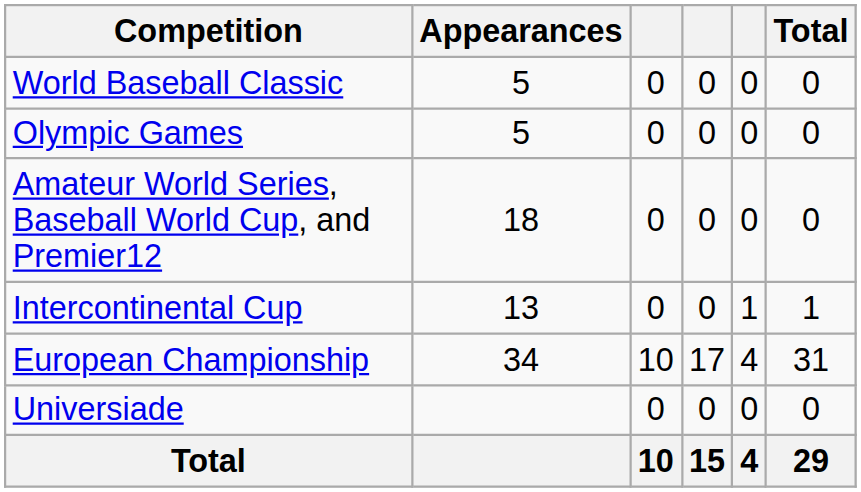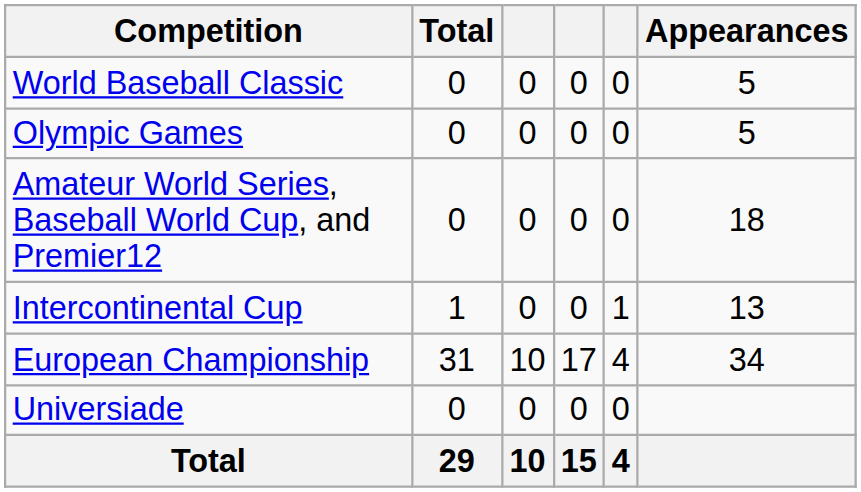columns swapped: Appearances <-> Total
